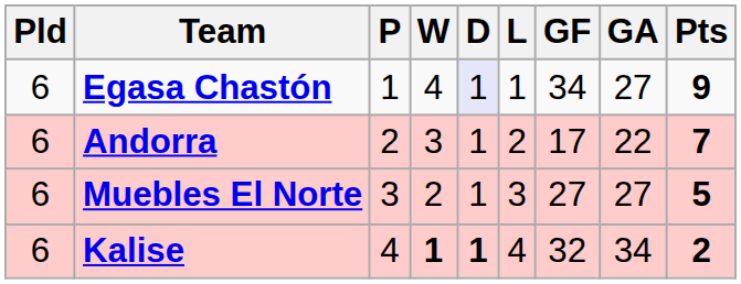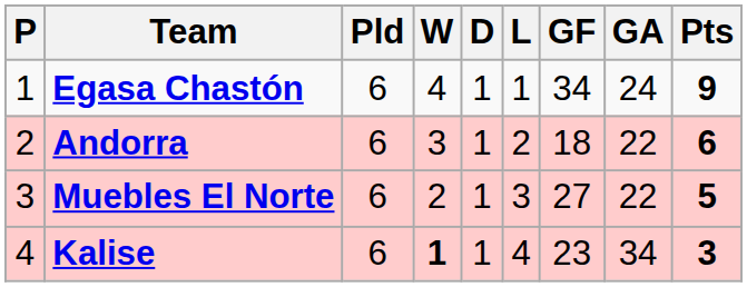columns swapped: P <-> Pld
Egasa Chastón | D: lavender background -> no background
Egasa Chastón | GA: 27 -> 24
Andorra | GF: 17 -> 18
Andorra | Pts: 7 -> 6
Muebles El Norte | GA: 27 -> 22
Kalise | D: bold -> normal
Kalise | GF: 32 -> 23
Kalise | Pts: 2 -> 3
